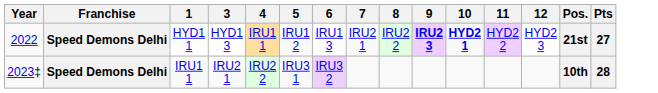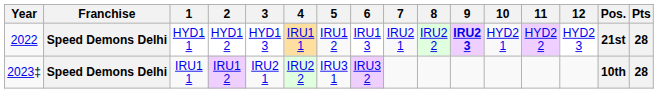+ column: 2 | HYD1 2 | IRU1 2
HYD1 1 | 10: bold -> normal
HYD1 1 | Pts: 27 -> 28
